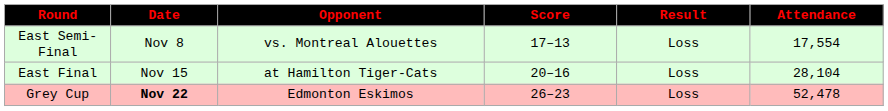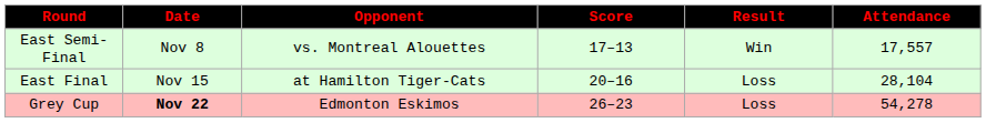East Semi-Final | Result: Loss -> Win
East Semi-Final | Attendance: 17,554 -> 17,557
Grey Cup | Attendance: 52,478 -> 54,278
